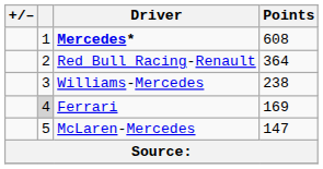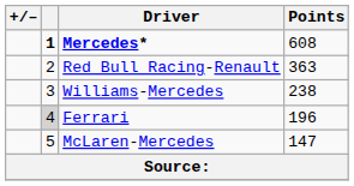Mercedes* | column 2: normal -> bold
Red Bull Racing-Renault | Points: 364 -> 363
Ferrari | Points: 169 -> 196
